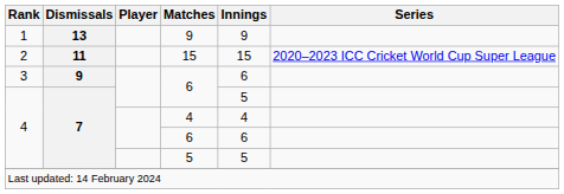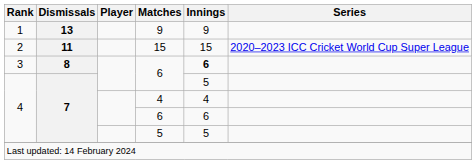3 / 6 | Dismissals: 9 -> 8
3 / 6 | Innings: normal -> bold
